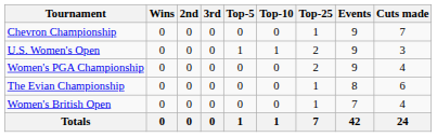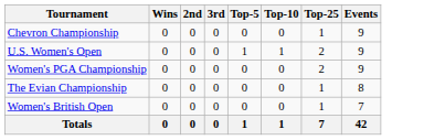- column: Cuts made | 7 | 3 | 4 | 6 | 4 | 24
